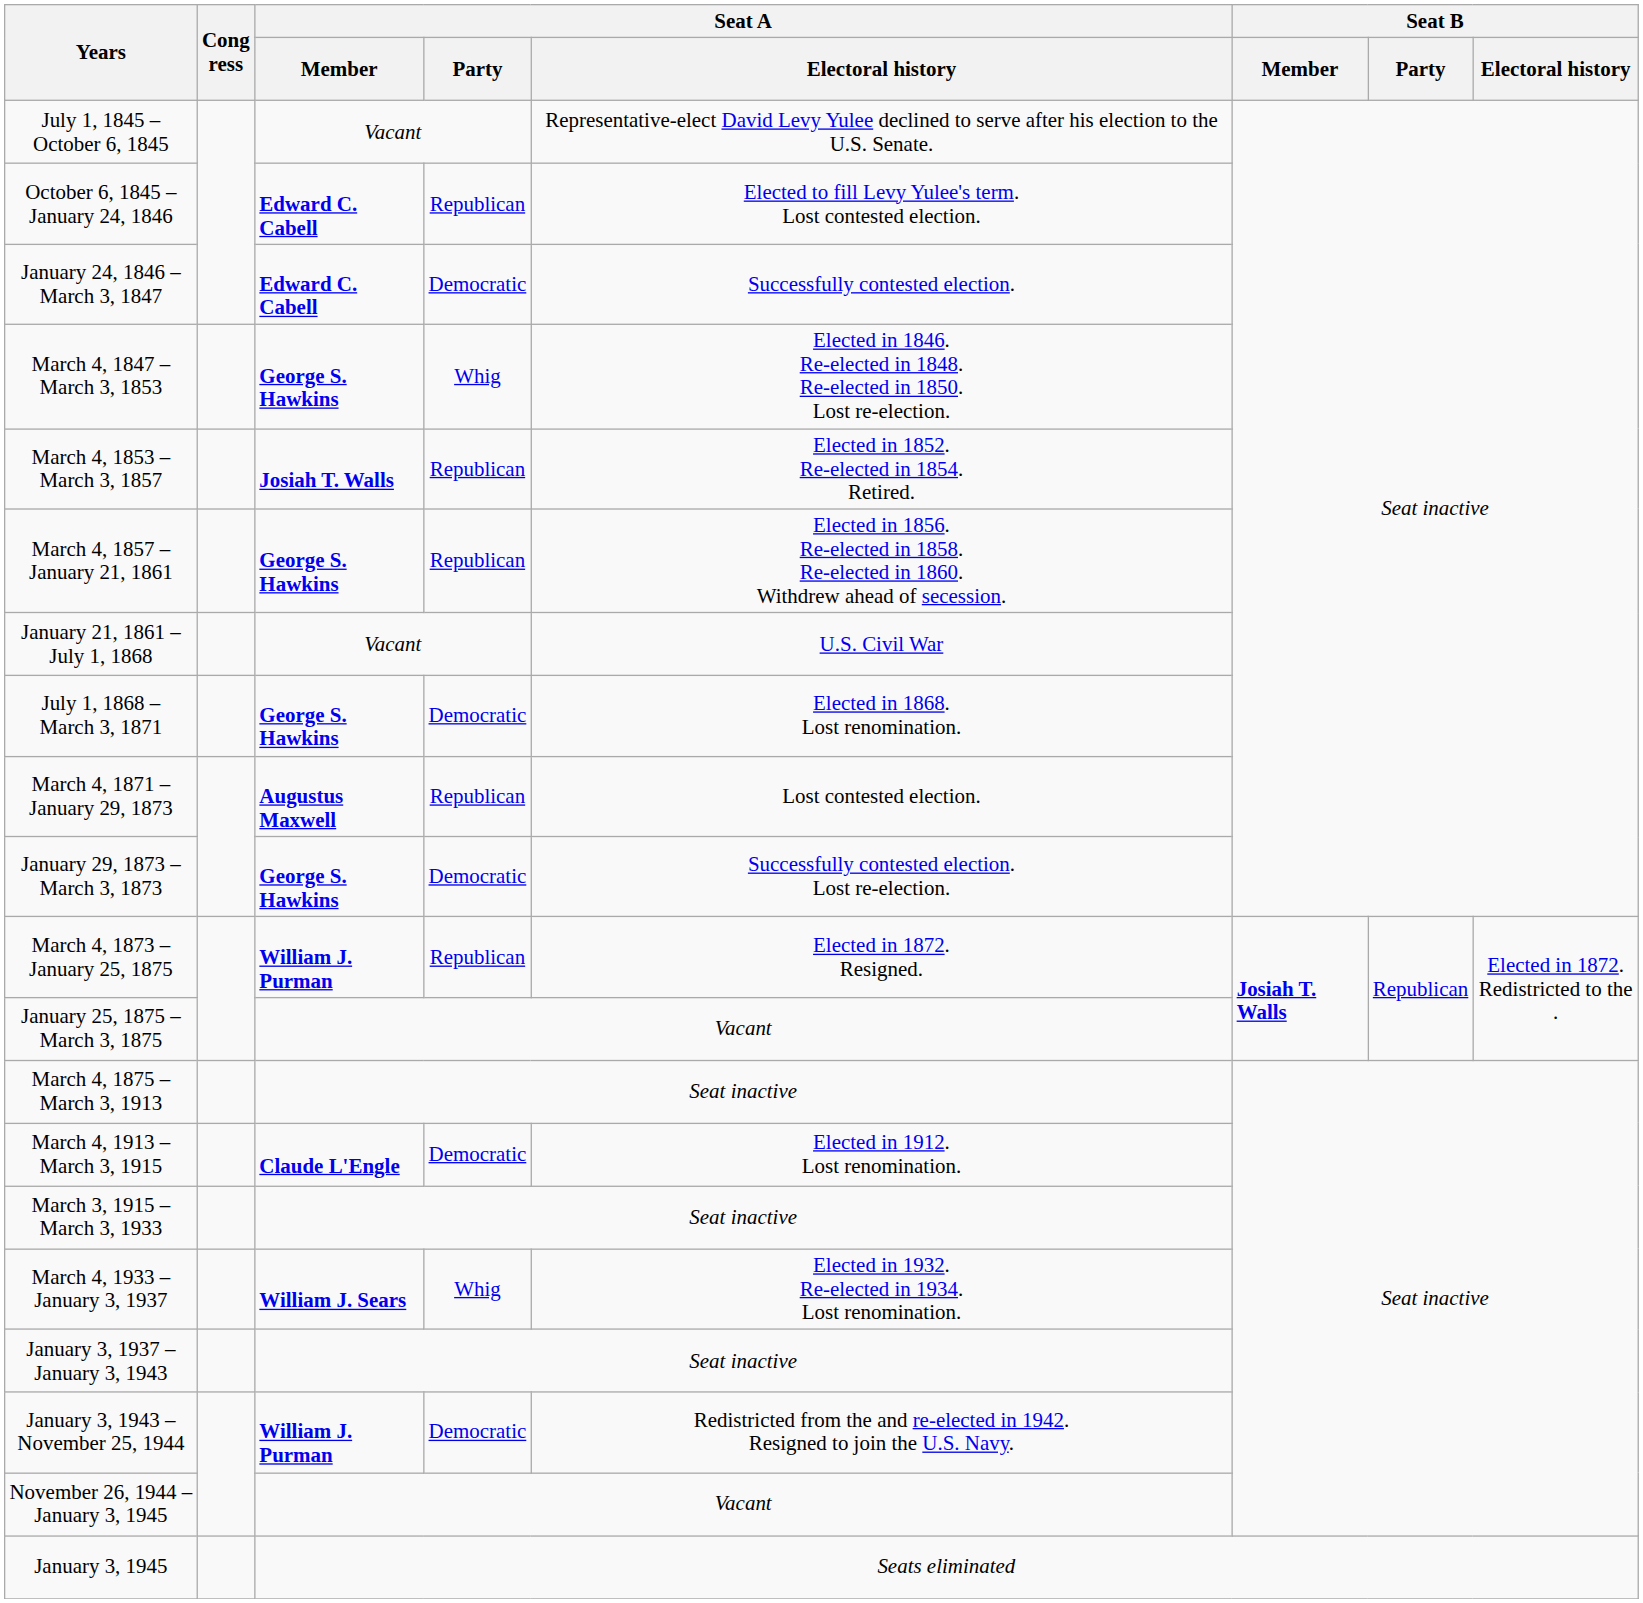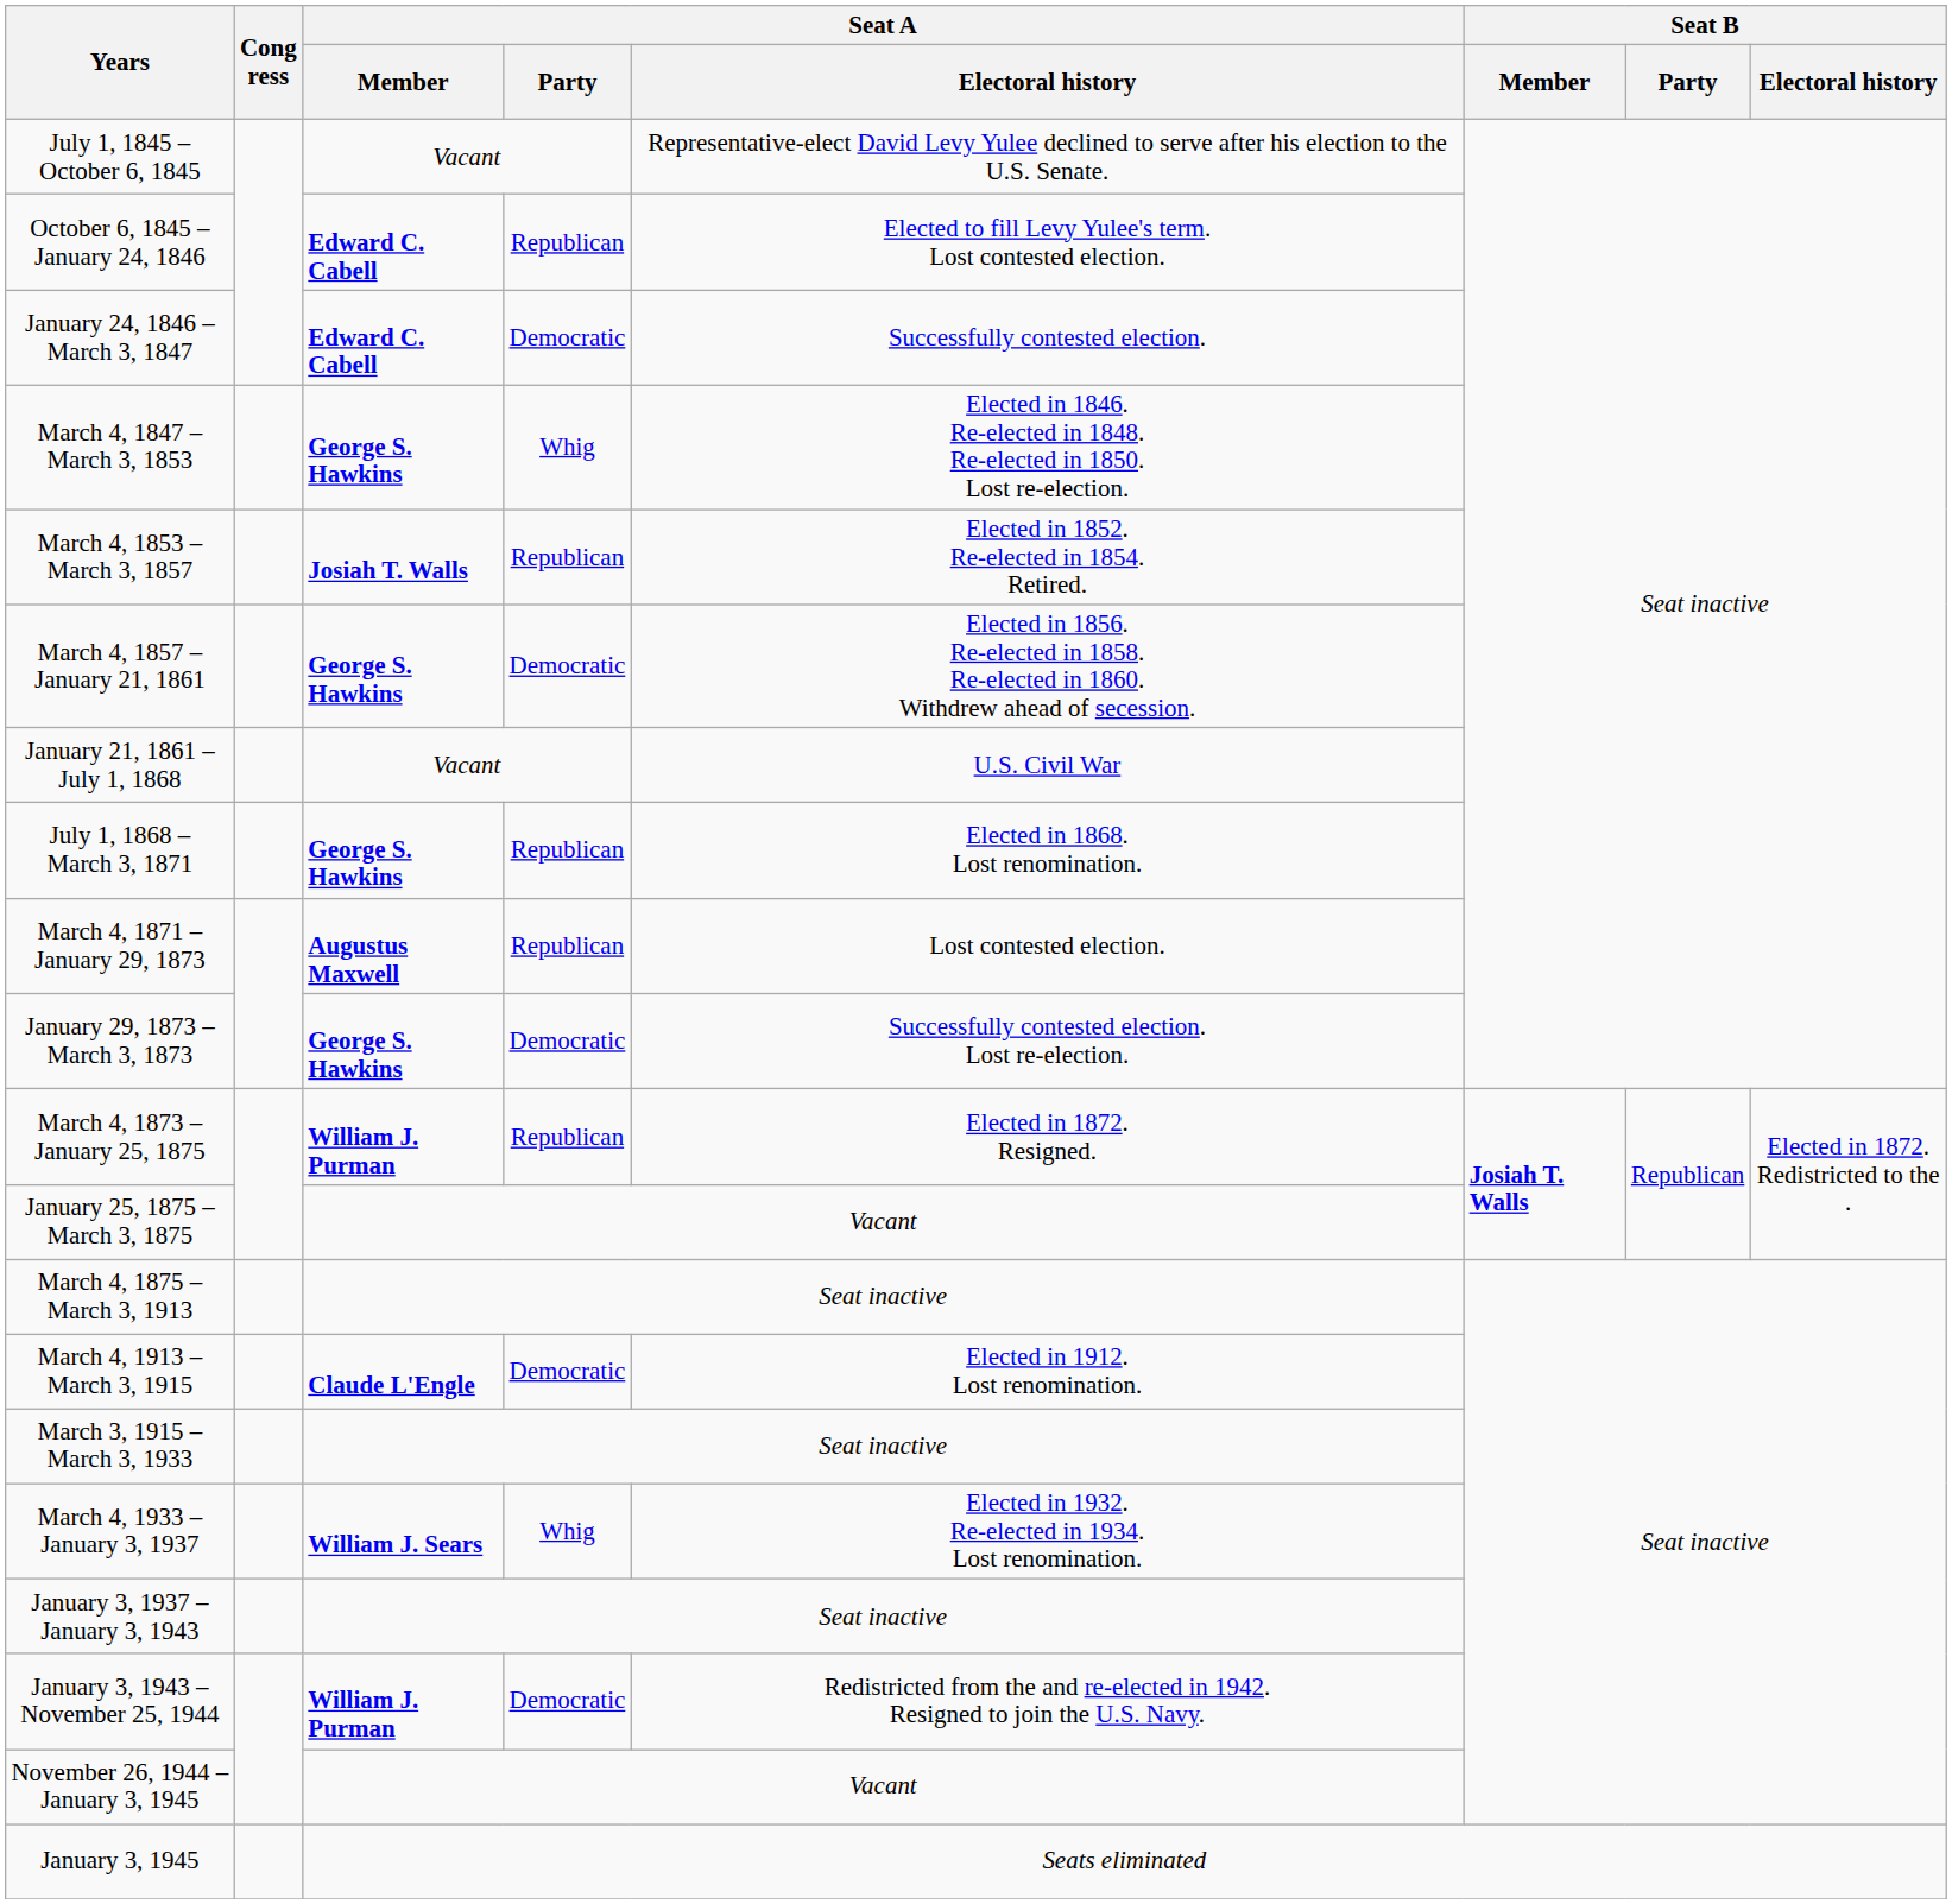March 4, 1857 – January 21, 1861 | Seat A / Party: Republican -> Democratic
July 1, 1868 – March 3, 1871 | Seat A / Party: Democratic -> Republican
